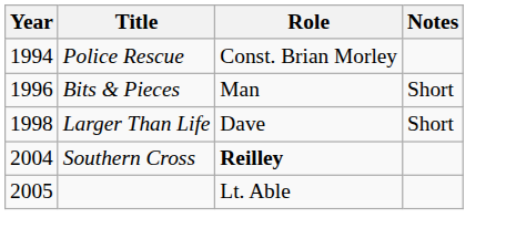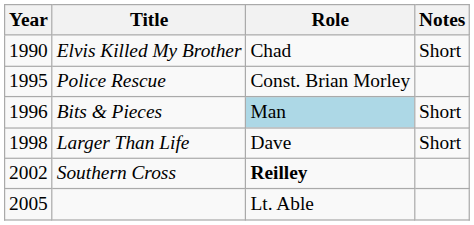+ row: 1990 | Elvis Killed My Brother | Chad | Short
Police Rescue | Year: 1994 -> 1995
Bits & Pieces | Role: no background -> lightblue background
Southern Cross | Year: 2004 -> 2002
